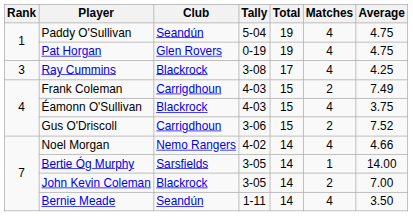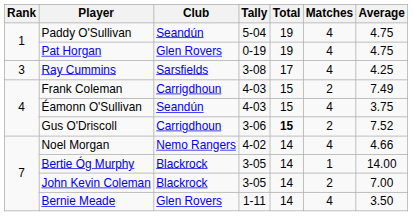Ray Cummins | Club: Blackrock -> Sarsfields
Éamonn O'Sullivan | Club: Blackrock -> Seandún
Gus O'Driscoll | Total: normal -> bold
Bertie Óg Murphy | Club: Sarsfields -> Blackrock
Bernie Meade | Club: Seandún -> Glen Rovers
